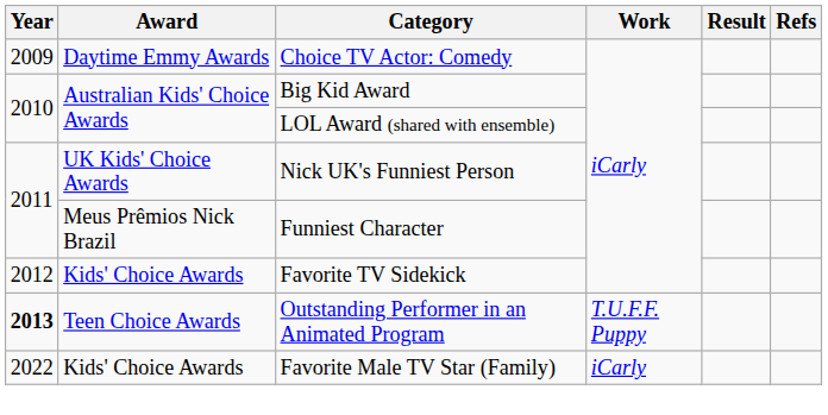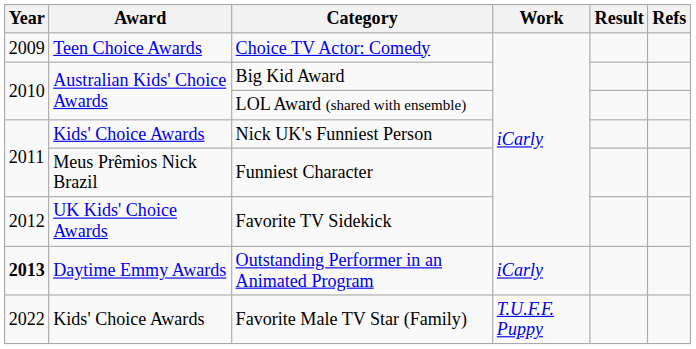Choice TV Actor: Comedy | Award: Daytime Emmy Awards -> Teen Choice Awards
Nick UK's Funniest Person | Award: UK Kids' Choice Awards -> Kids' Choice Awards
Favorite TV Sidekick | Award: Kids' Choice Awards -> UK Kids' Choice Awards
Outstanding Performer in an Animated Program | Award: Teen Choice Awards -> Daytime Emmy Awards
Outstanding Performer in an Animated Program | Work: T.U.F.F. Puppy -> iCarly
Favorite Male TV Star (Family) | Work: iCarly -> T.U.F.F. Puppy
